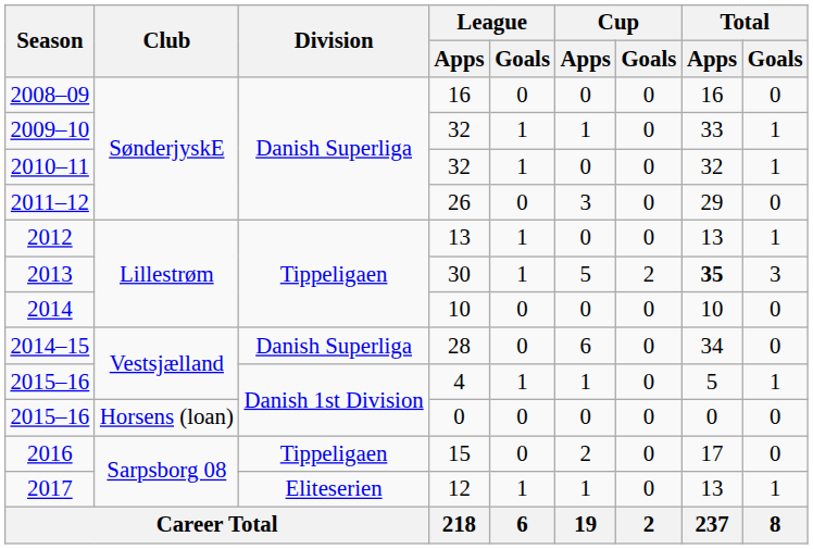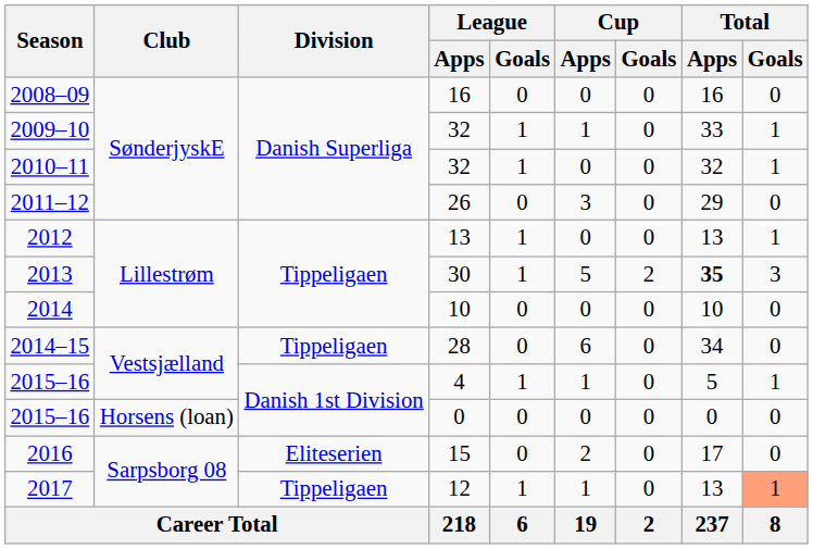2014–15 | Division: Danish Superliga -> Tippeligaen
2016 | Division: Tippeligaen -> Eliteserien
2017 | Division: Eliteserien -> Tippeligaen
2017 | Total / Goals: no background -> lightsalmon background
